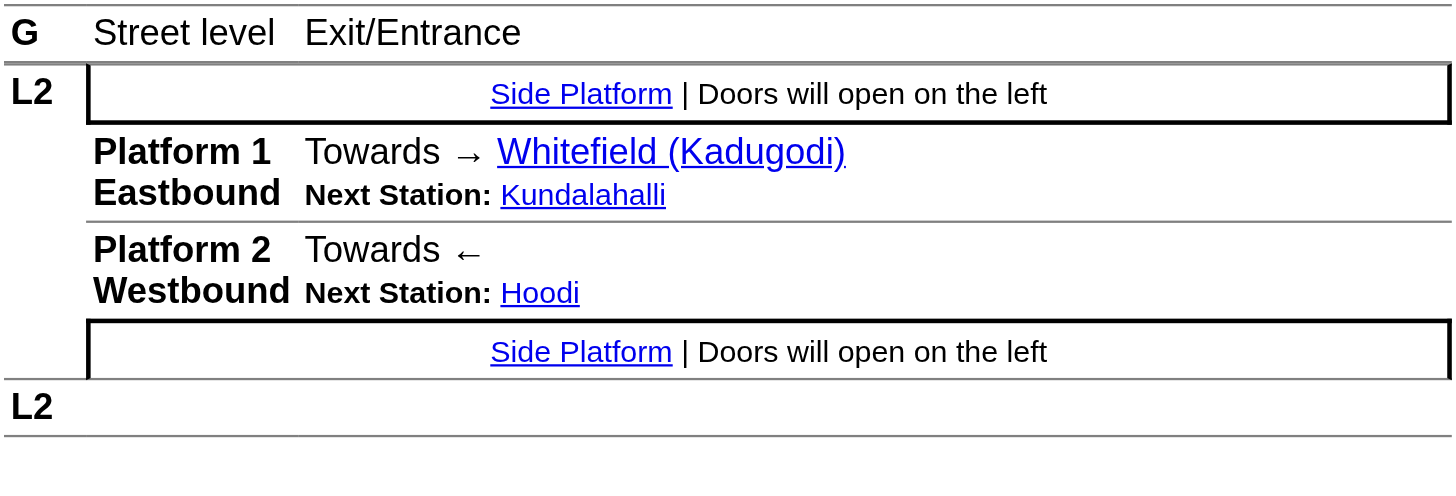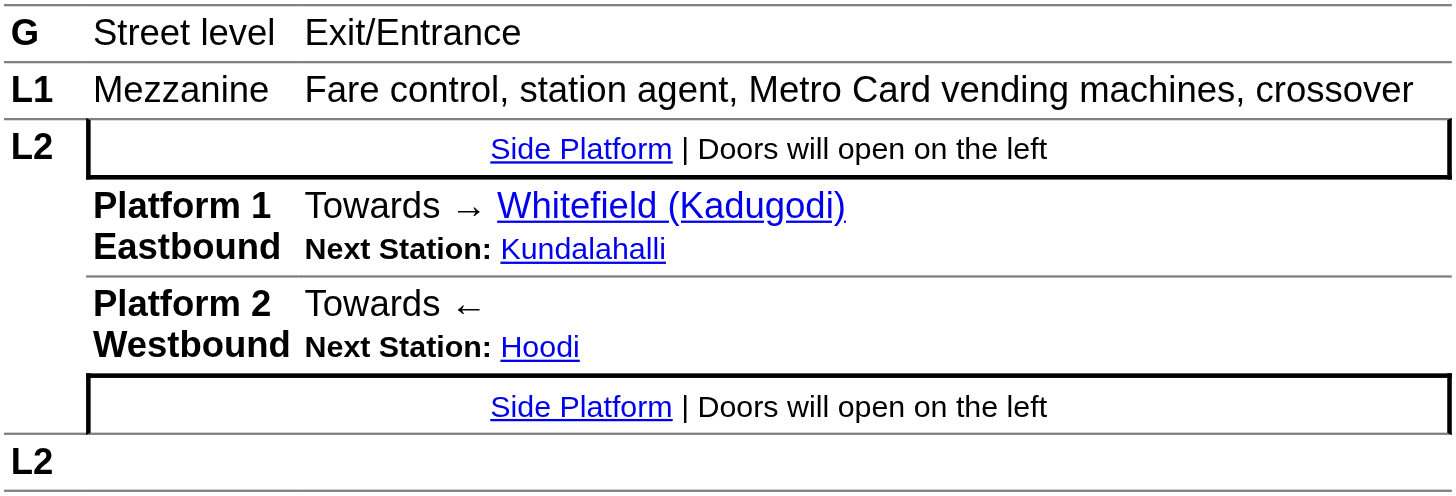+ row: L1 | Mezzanine | Fare control, station agent, Metro Card vending machines, crossover
